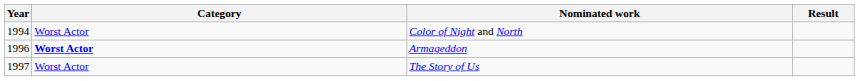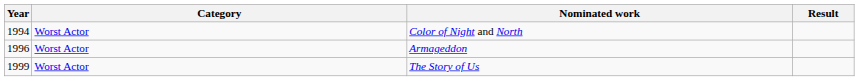Armageddon | Category: bold -> normal
The Story of Us | Year: 1997 -> 1999
